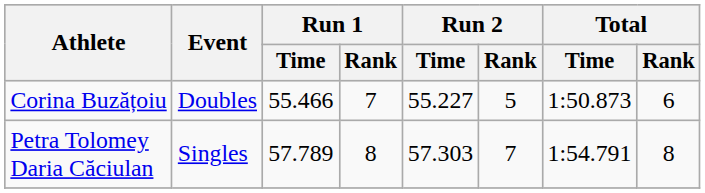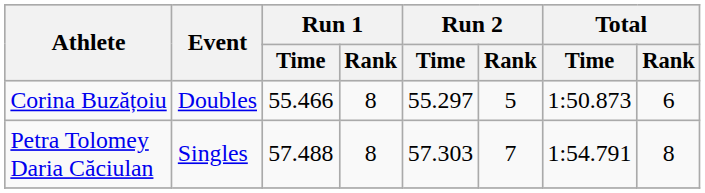Corina Buzățoiu | Run 1 / Rank: 7 -> 8
Corina Buzățoiu | Run 2 / Time: 55.227 -> 55.297
Petra Tolomey Daria Căciulan | Run 1 / Time: 57.789 -> 57.488
